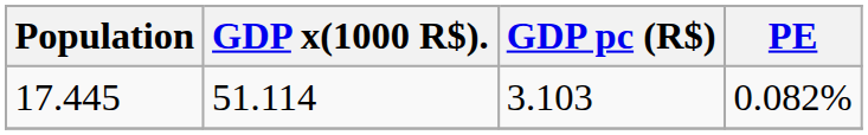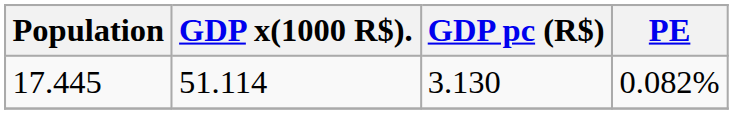17.445 | GDP pc (R$): 3.103 -> 3.130
